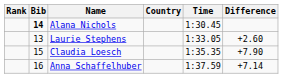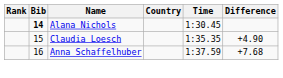- row: 13 | Laurie Stephens | 1:33.05 | +2.60
Claudia Loesch | Difference: +7.90 -> +4.90
Anna Schaffelhuber | Difference: +7.14 -> +7.68
